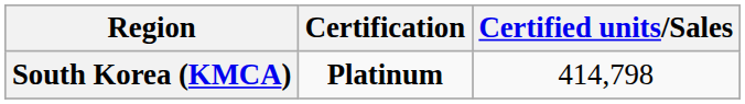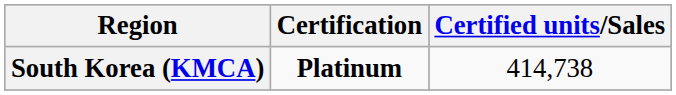South Korea (KMCA) | Certified units/Sales: 414,798 -> 414,738
